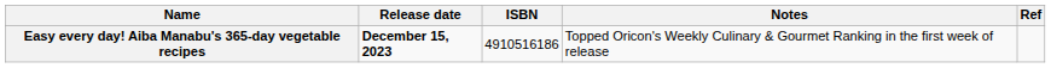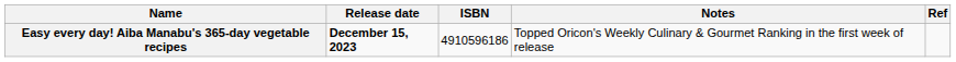Easy every day! Aiba Manabu's 365-day vegetable recipes | ISBN: 4910516186 -> 4910596186
